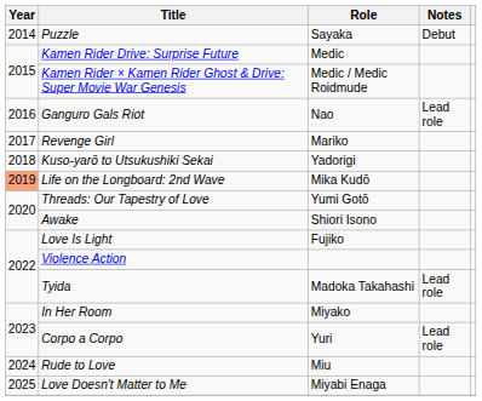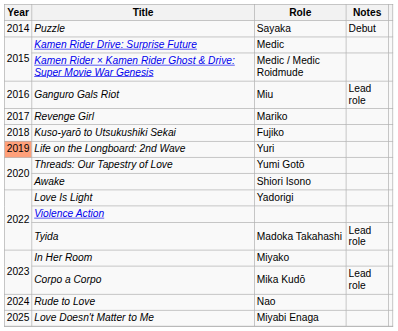Ganguro Gals Riot | Role: Nao -> Miu
Kuso-yarō to Utsukushiki Sekai | Role: Yadorigi -> Fujiko
Life on the Longboard: 2nd Wave | Role: Mika Kudō -> Yuri
Love Is Light | Role: Fujiko -> Yadorigi
Corpo a Corpo | Role: Yuri -> Mika Kudō
Rude to Love | Role: Miu -> Nao
